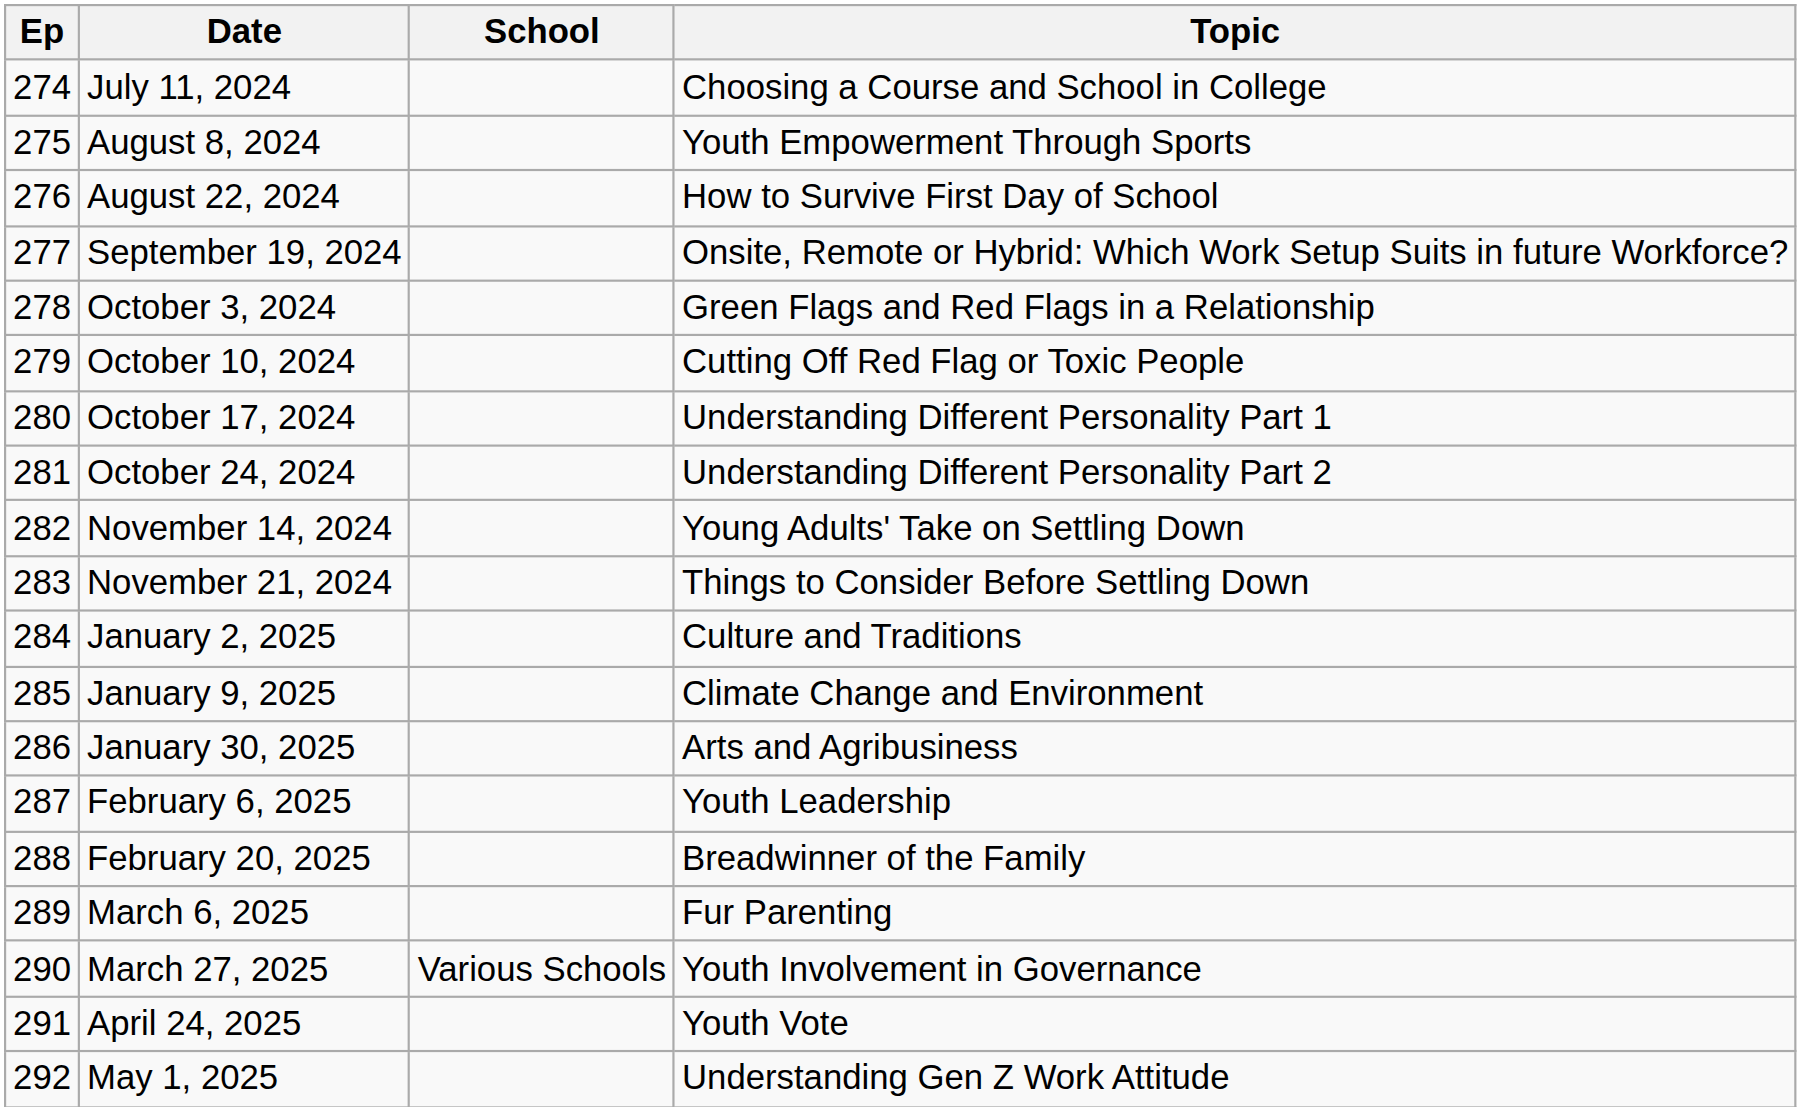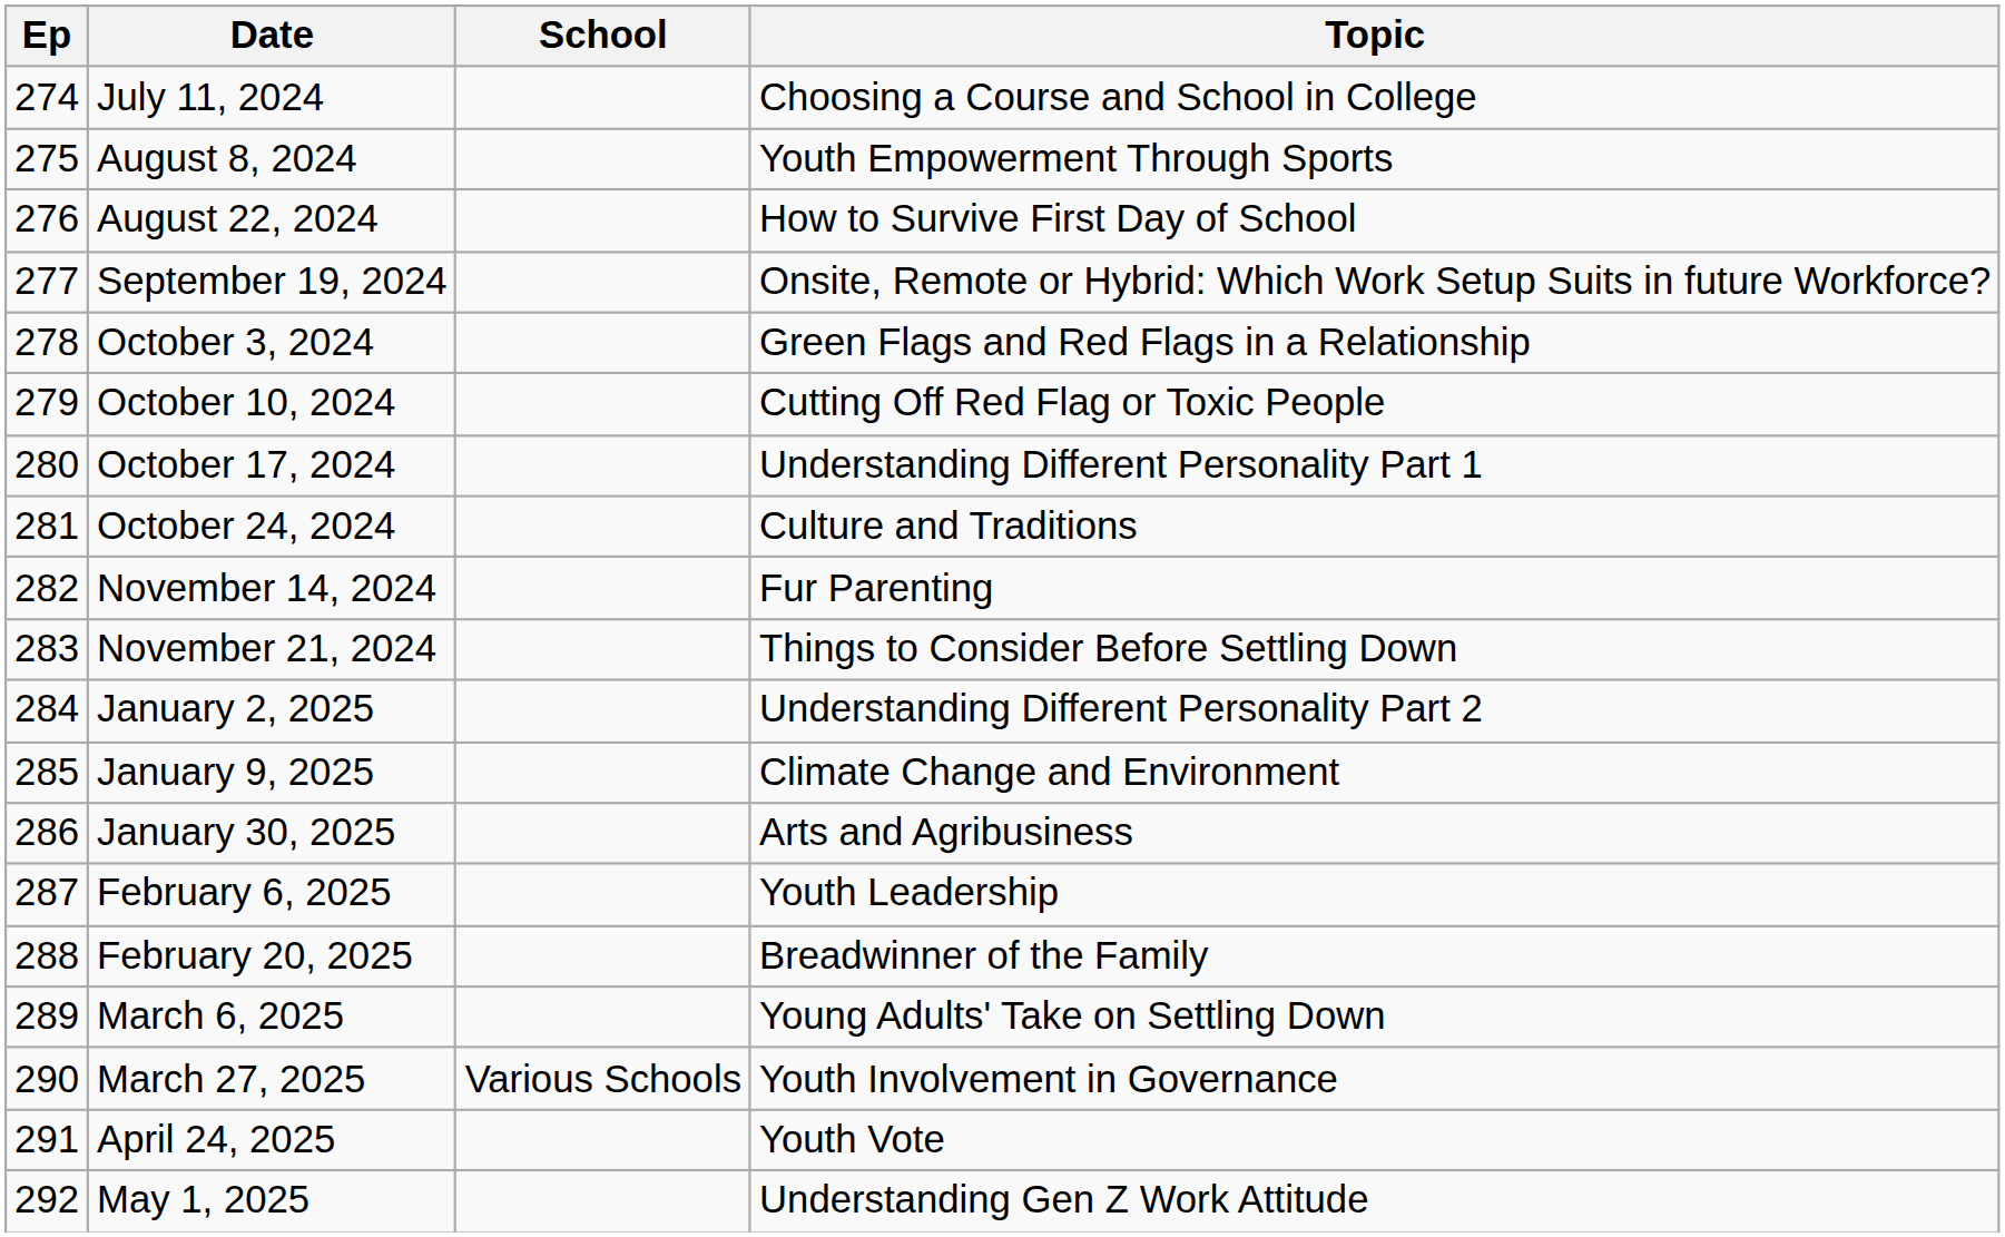October 24, 2024 | Topic: Understanding Different Personality Part 2 -> Culture and Traditions
November 14, 2024 | Topic: Young Adults' Take on Settling Down -> Fur Parenting
January 2, 2025 | Topic: Culture and Traditions -> Understanding Different Personality Part 2
March 6, 2025 | Topic: Fur Parenting -> Young Adults' Take on Settling Down
